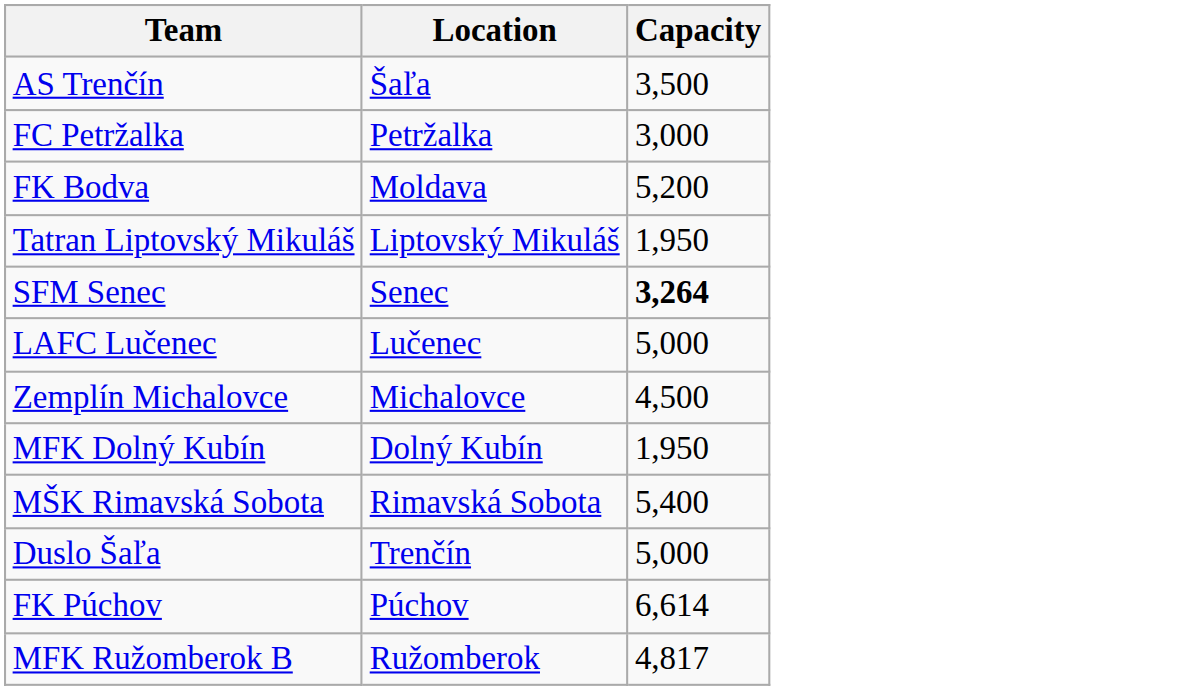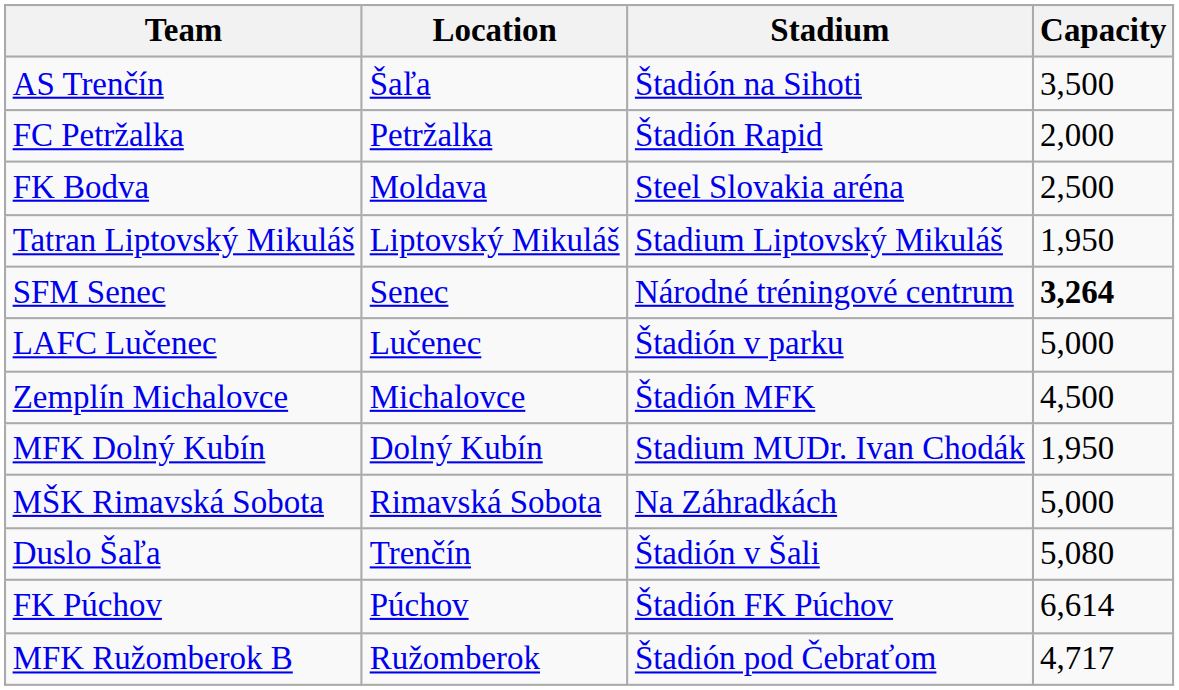+ column: Stadium | Štadión na Sihoti | Štadión Rapid | Steel Slovakia aréna | Stadium Liptovský Mikuláš | Národné tréningové centrum | Štadión v parku | Štadión MFK | Stadium MUDr. Ivan Chodák | Na Záhradkách | Štadión v Šali | Štadión FK Púchov | Štadión pod Čebraťom
FC Petržalka | Capacity: 3,000 -> 2,000
FK Bodva | Capacity: 5,200 -> 2,500
MŠK Rimavská Sobota | Capacity: 5,400 -> 5,000
Duslo Šaľa | Capacity: 5,000 -> 5,080
MFK Ružomberok B | Capacity: 4,817 -> 4,717
